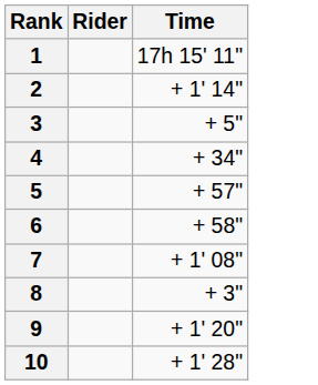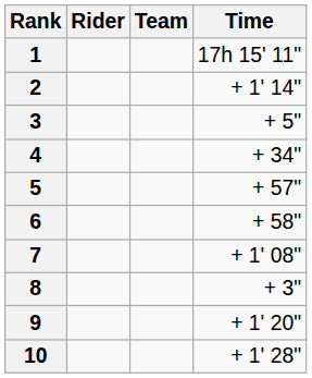+ column: Team
